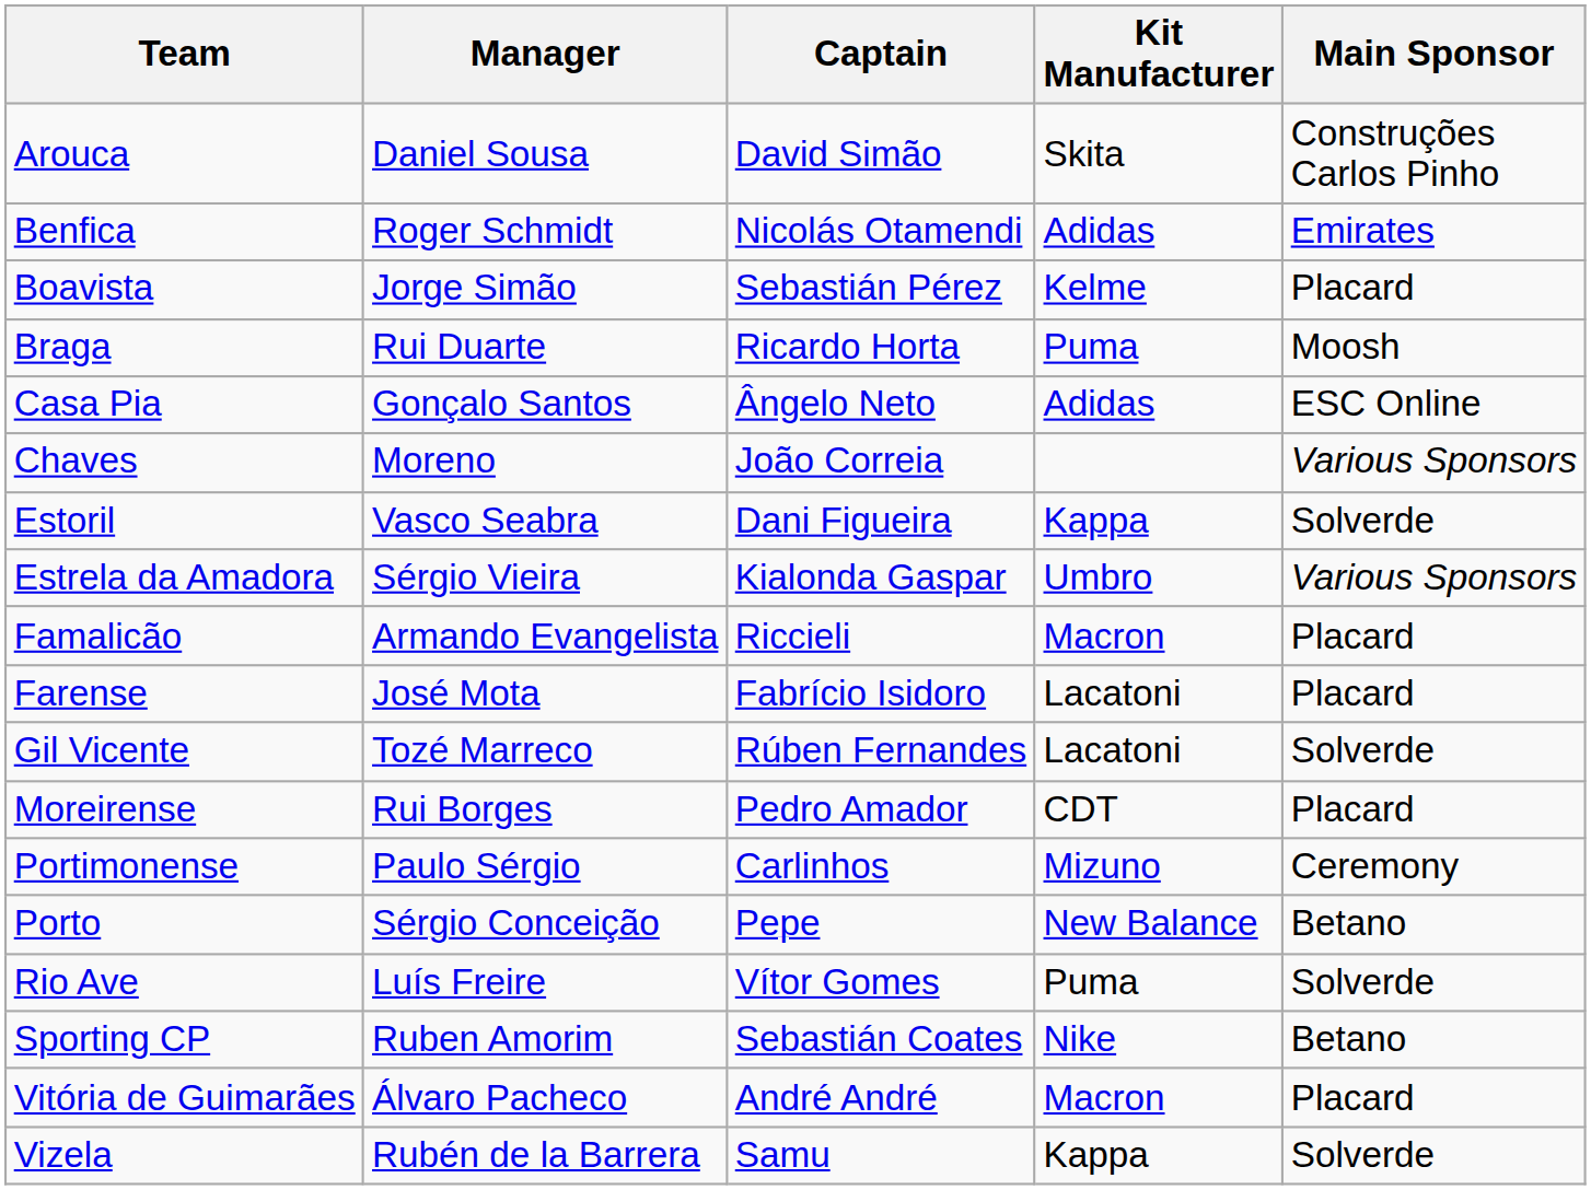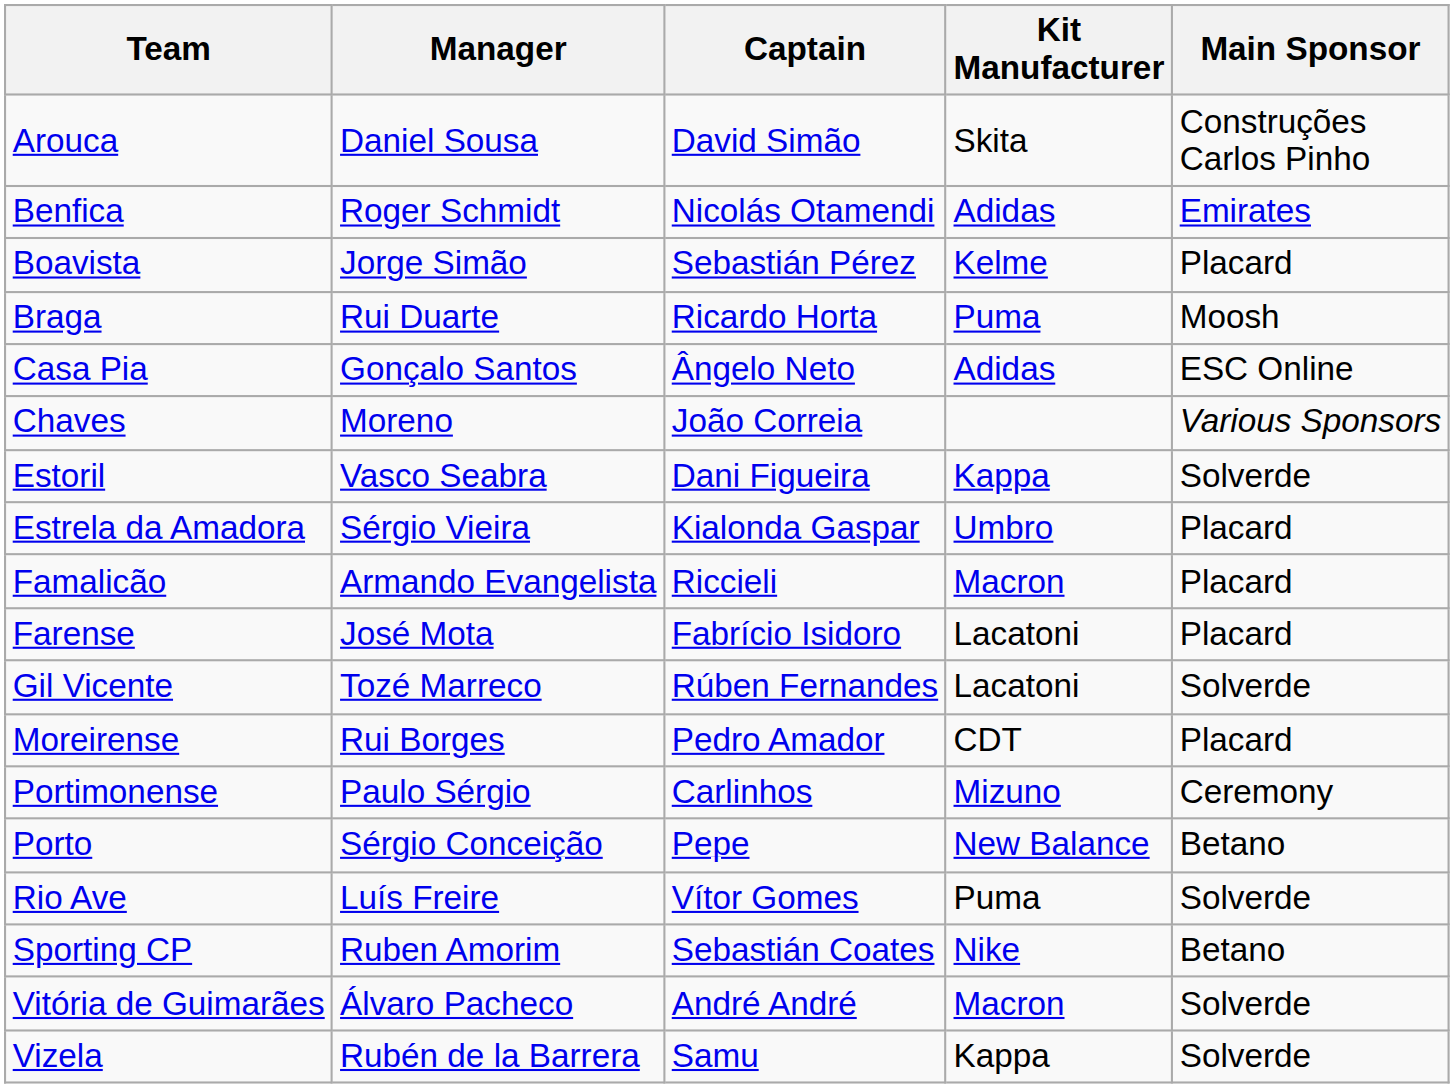Estrela da Amadora | Main Sponsor: Various Sponsors -> Placard
Vitória de Guimarães | Main Sponsor: Placard -> Solverde
